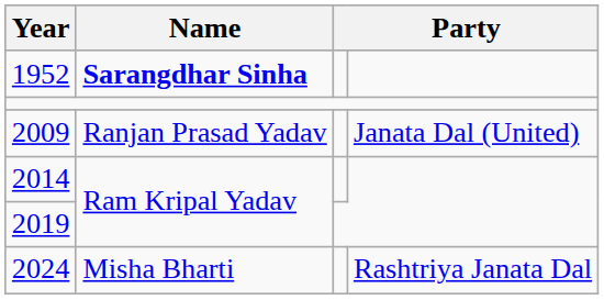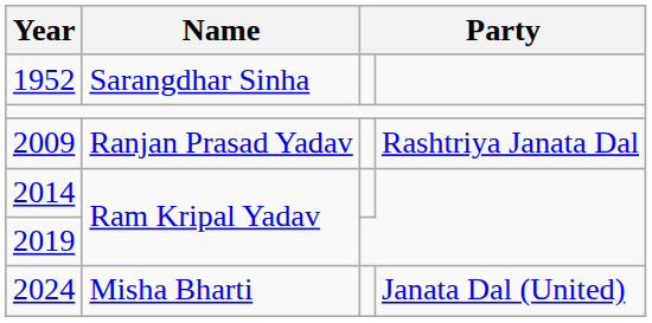1952 | Name: bold -> normal
2009 | column 4: Janata Dal (United) -> Rashtriya Janata Dal
2024 | column 4: Rashtriya Janata Dal -> Janata Dal (United)
